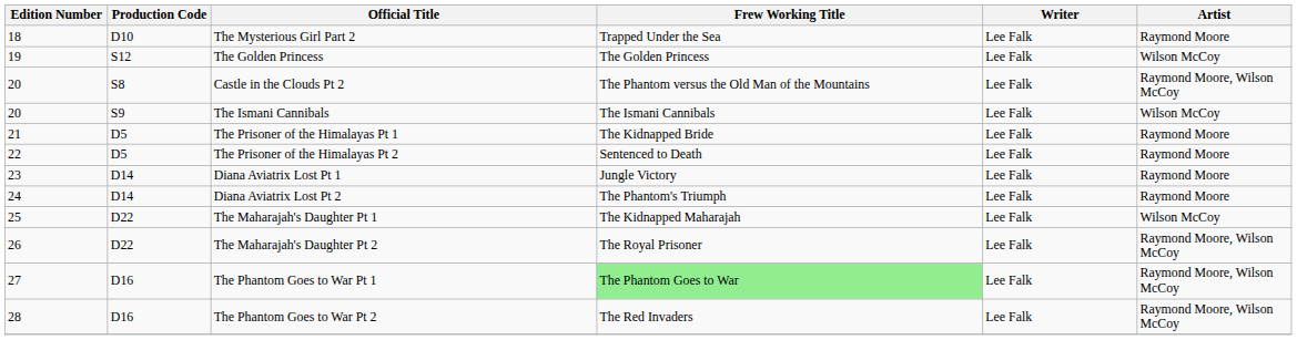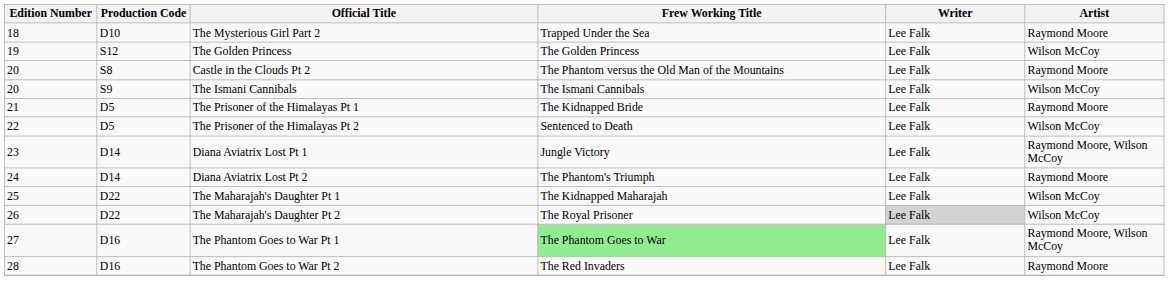Castle in the Clouds Pt 2 | Artist: Raymond Moore, Wilson McCoy -> Raymond Moore
The Prisoner of the Himalayas Pt 2 | Artist: Raymond Moore -> Wilson McCoy
Diana Aviatrix Lost Pt 1 | Artist: Raymond Moore -> Raymond Moore, Wilson McCoy
The Maharajah's Daughter Pt 2 | Writer: no background -> lightgrey background
The Maharajah's Daughter Pt 2 | Artist: Raymond Moore, Wilson McCoy -> Wilson McCoy
The Phantom Goes to War Pt 2 | Artist: Raymond Moore, Wilson McCoy -> Raymond Moore
